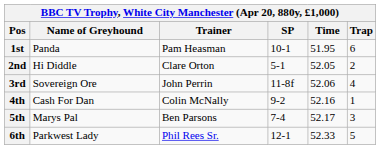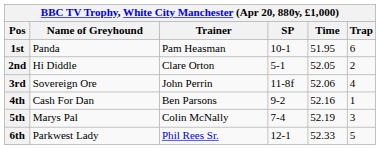4th | Trainer: Colin McNally -> Ben Parsons
5th | Trainer: Ben Parsons -> Colin McNally
5th | Time: 52.17 -> 52.19
